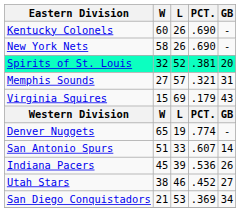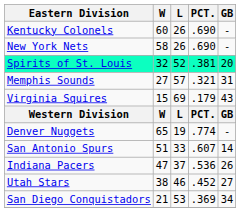Indiana Pacers | W: 45 -> 47
Indiana Pacers | L: 39 -> 37
